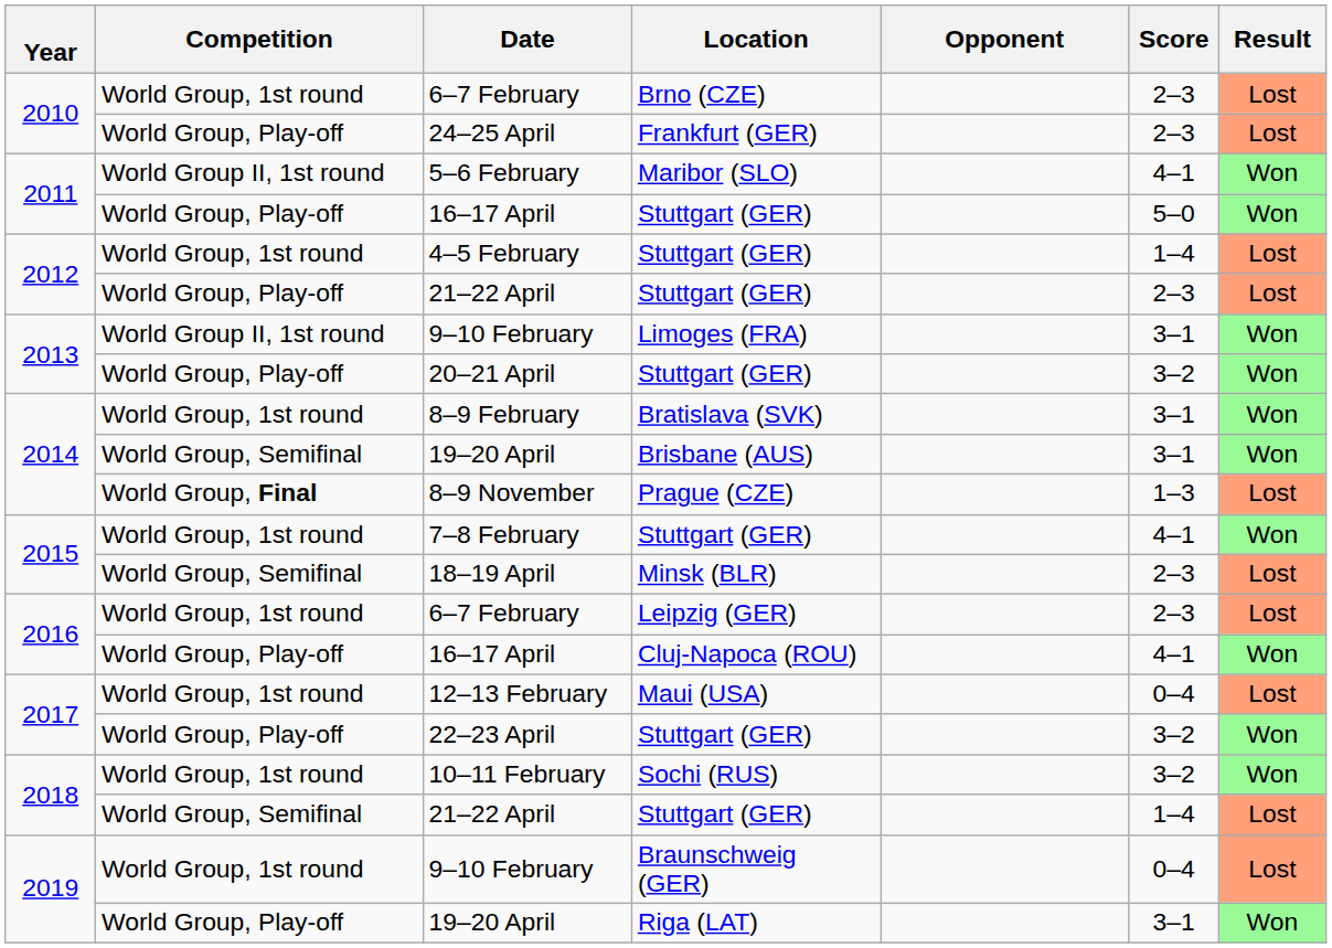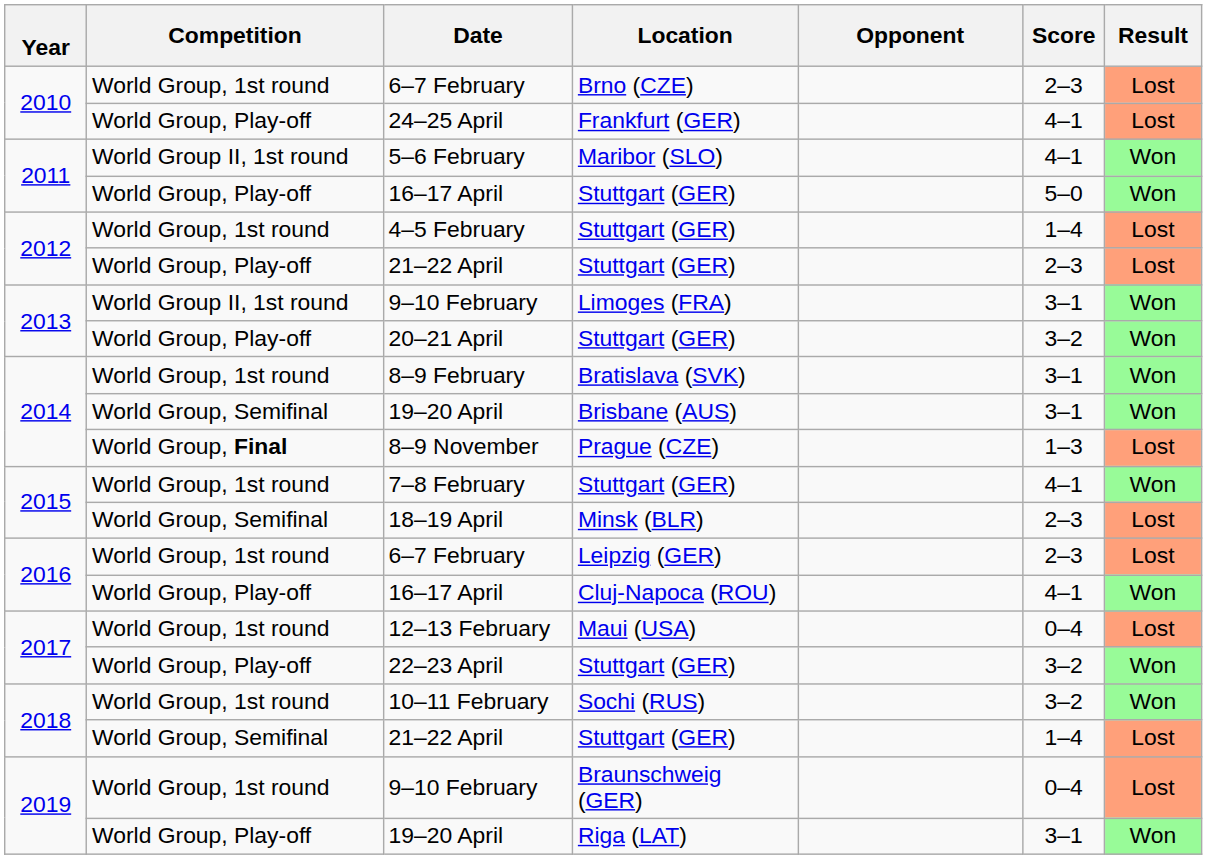24–25 April | Score: 2–3 -> 4–1
